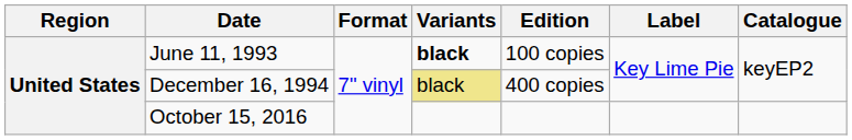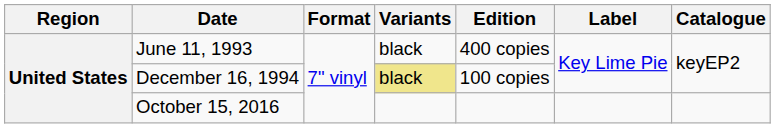June 11, 1993 | Variants: bold -> normal
June 11, 1993 | Edition: 100 copies -> 400 copies
December 16, 1994 | Edition: 400 copies -> 100 copies
